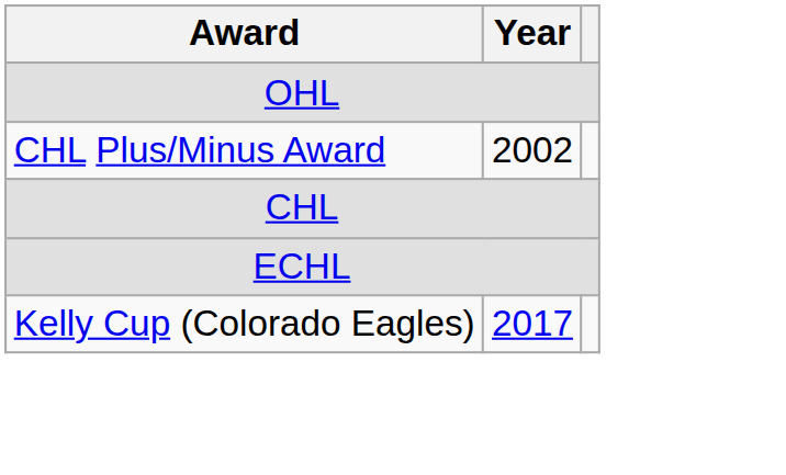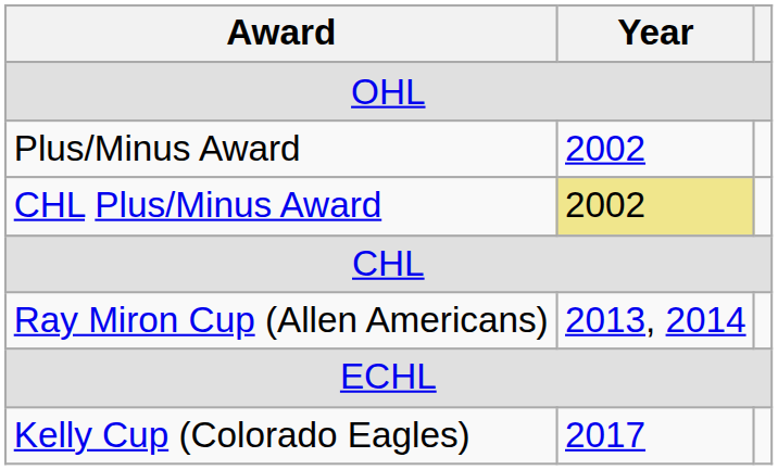+ row: Plus/Minus Award | 2002
CHL Plus/Minus Award | Year: no background -> khaki background
+ row: Ray Miron Cup (Allen Americans) | 2013, 2014
